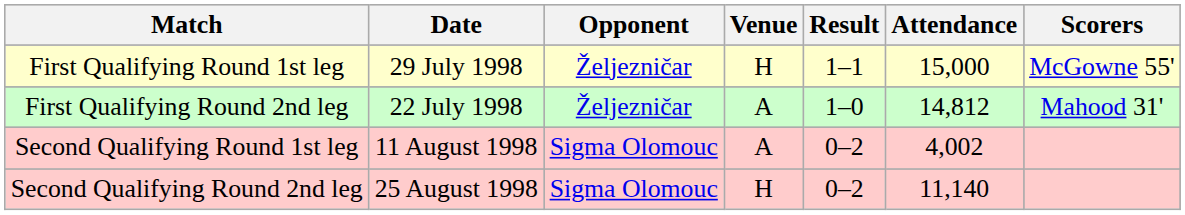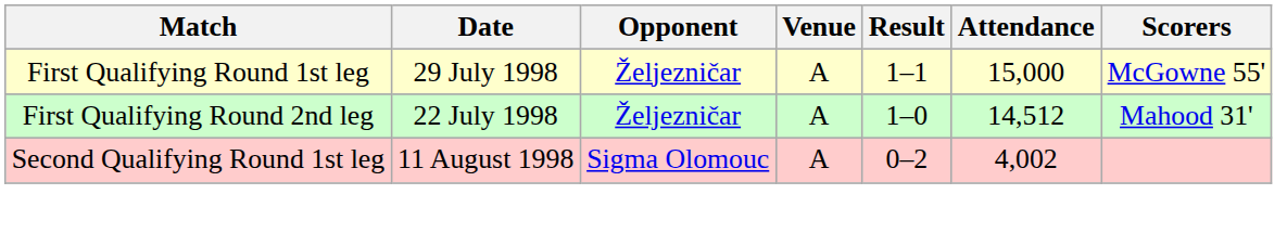First Qualifying Round 1st leg | Venue: H -> A
First Qualifying Round 2nd leg | Attendance: 14,812 -> 14,512
- row: Second Qualifying Round 2nd leg | 25 August 1998 | Sigma Olomouc | H | 0–2 | 11,140
